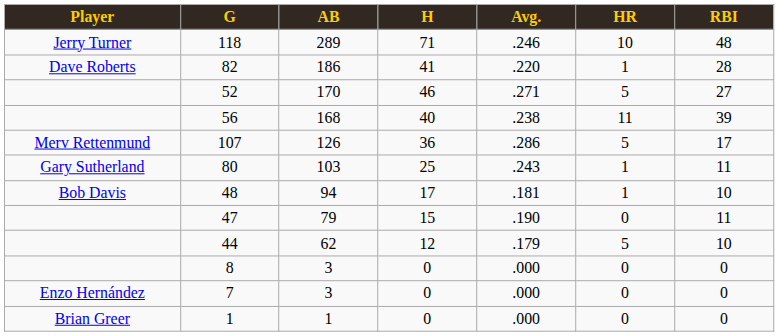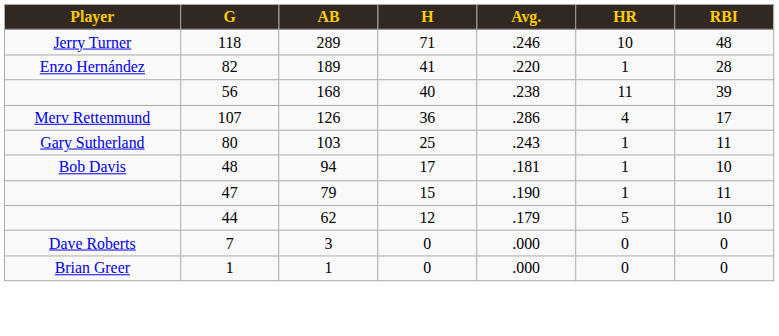82 | Player: Dave Roberts -> Enzo Hernández
82 | AB: 186 -> 189
- row: 52 | 170 | 46 | .271 | 5 | 27
107 | HR: 5 -> 4
47 | HR: 0 -> 1
- row: 8 | 3 | 0 | .000 | 0 | 0
7 | Player: Enzo Hernández -> Dave Roberts
